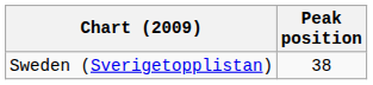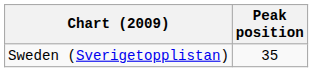Sweden (Sverigetopplistan) | Peak position: 38 -> 35
